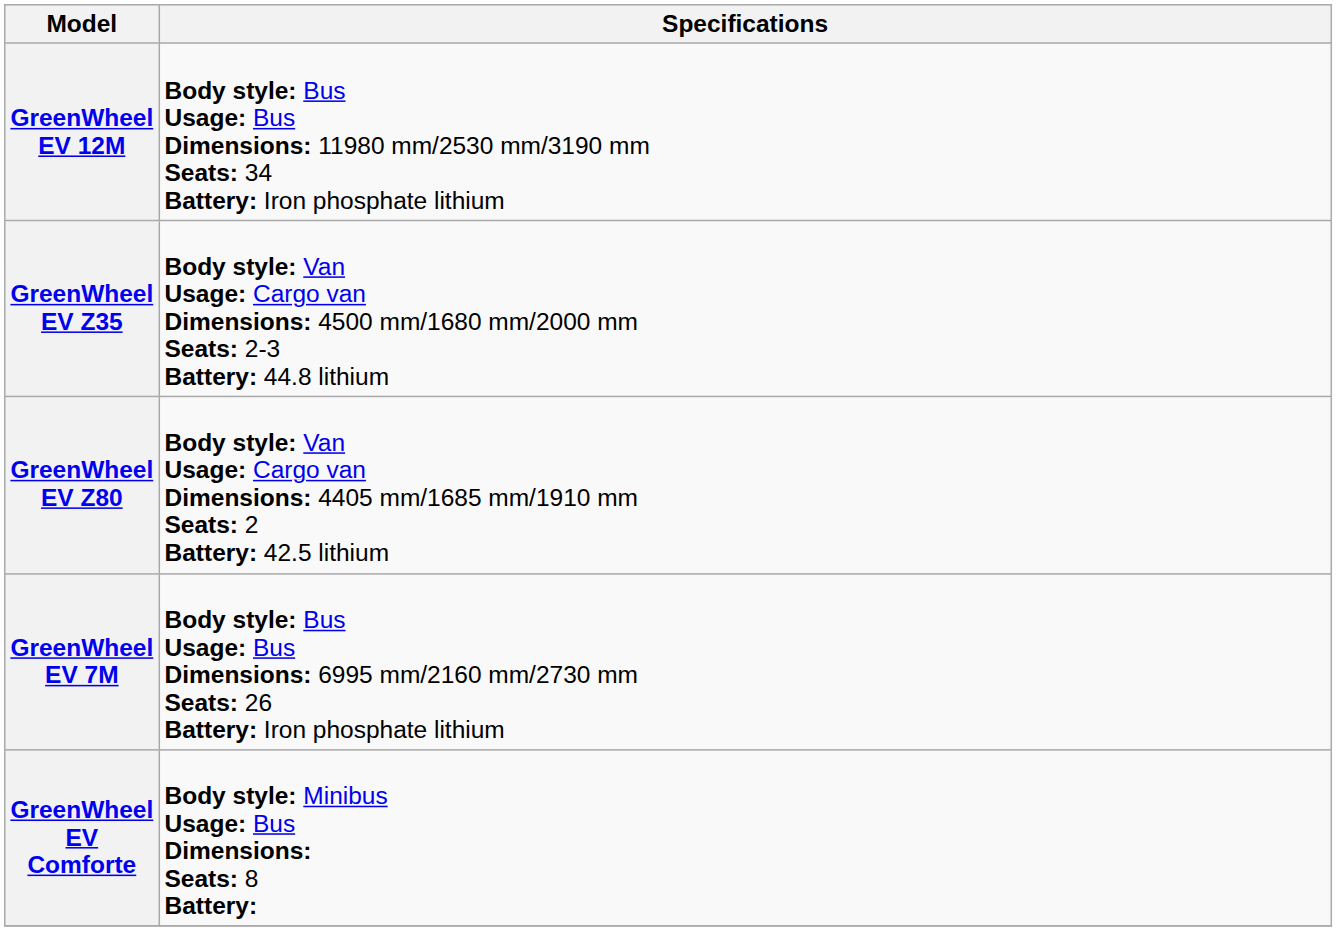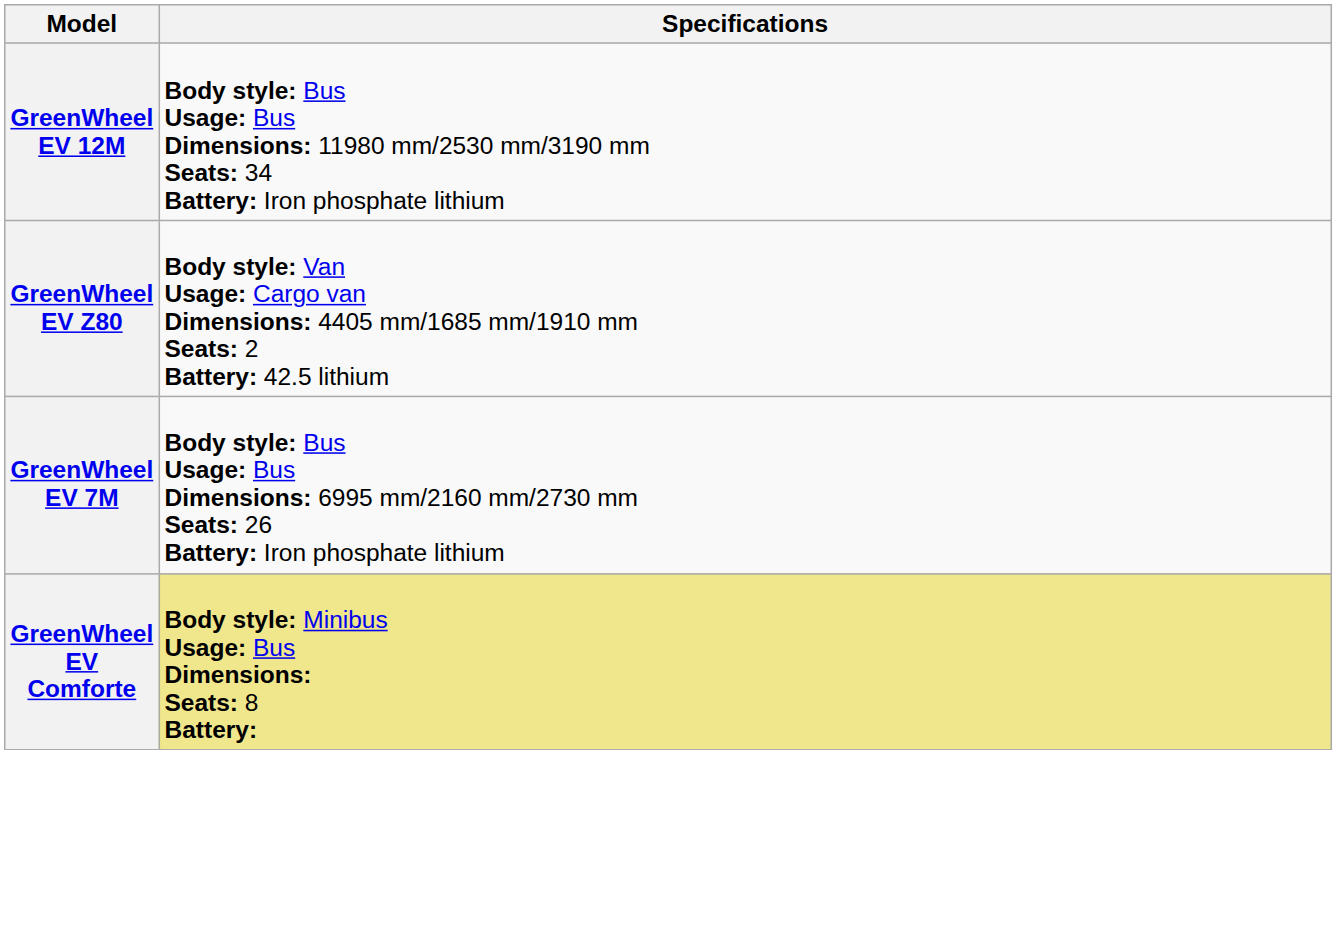- row: GreenWheel EV Z35 | Body style: Van Usage: Cargo van Dimensions: 4500 mm/1680 mm/2000 mm Seats: 2-3 Battery: 44.8 lithium
GreenWheel EV Comforte | Specifications: no background -> khaki background
